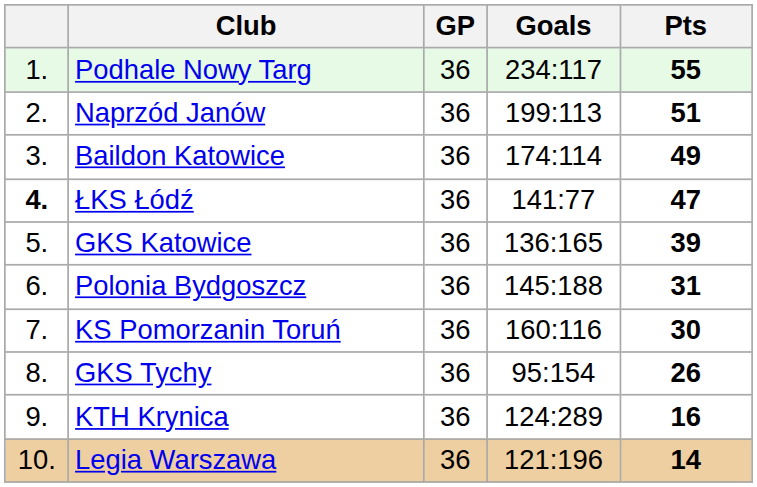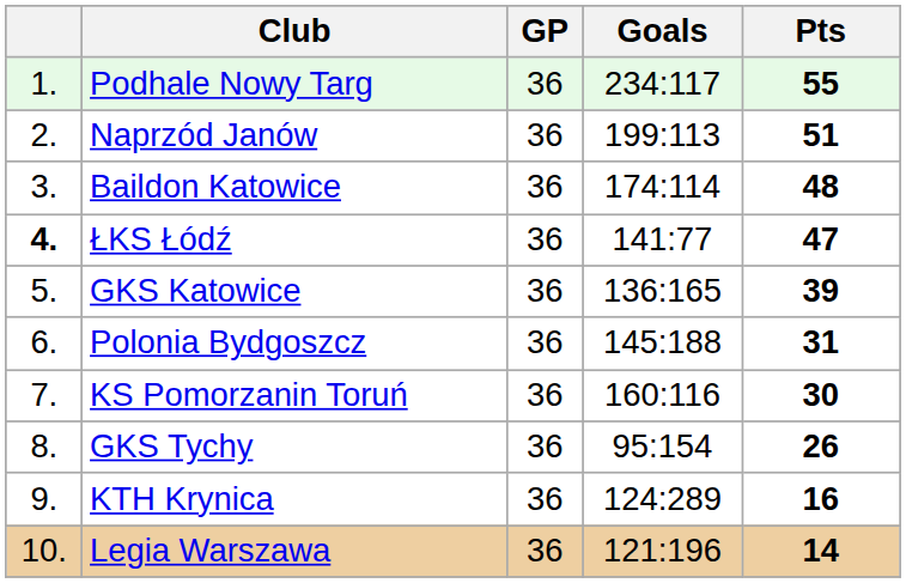Baildon Katowice | Pts: 49 -> 48
